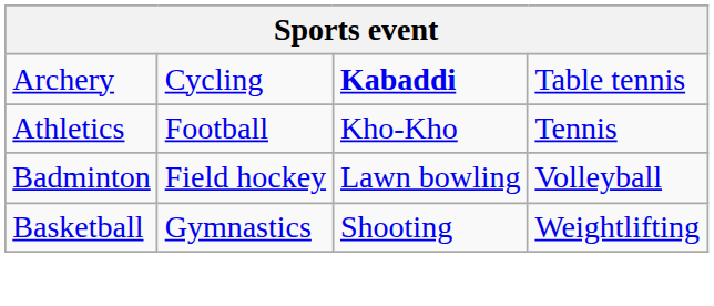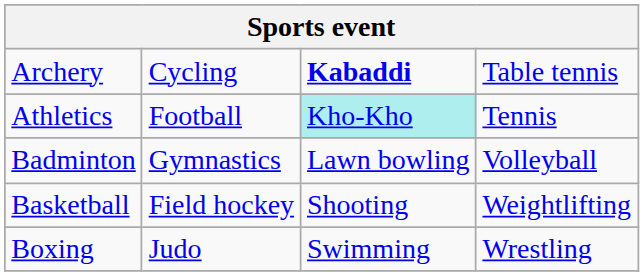Athletics | column 3: no background -> paleturquoise background
Badminton | column 2: Field hockey -> Gymnastics
Basketball | column 2: Gymnastics -> Field hockey
+ row: Boxing | Judo | Swimming | Wrestling
